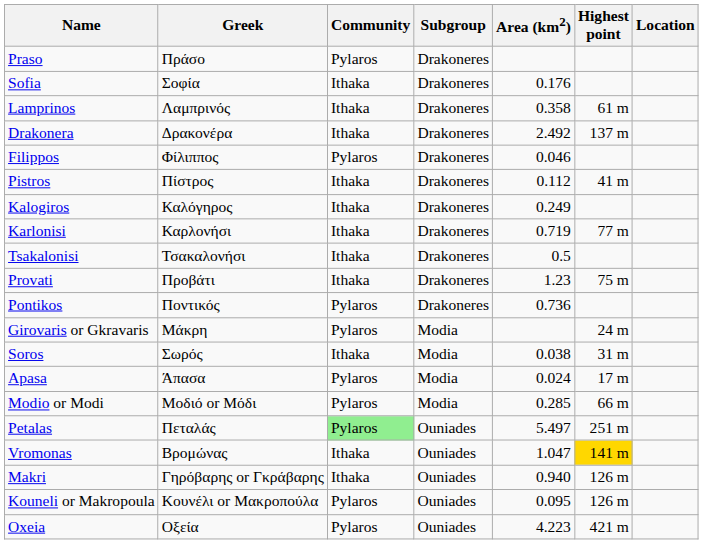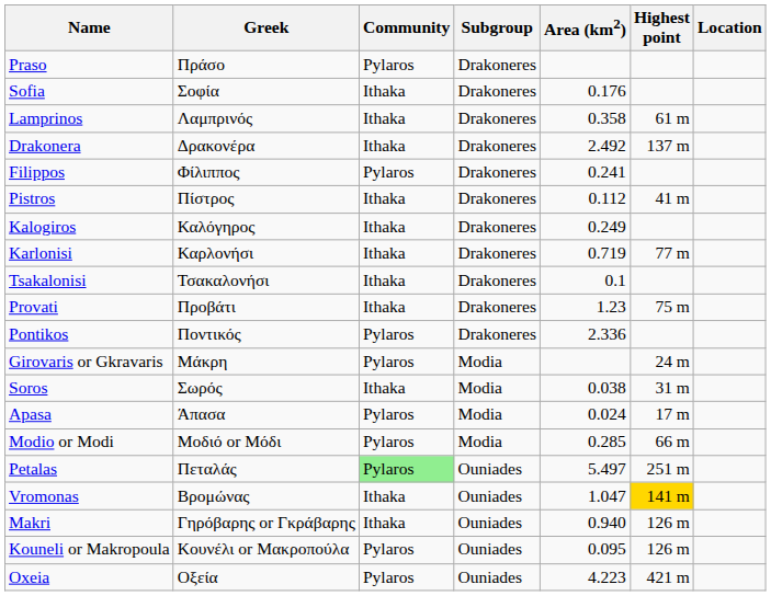Filippos | Area (km2): 0.046 -> 0.241
Tsakalonisi | Area (km2): 0.5 -> 0.1
Pontikos | Area (km2): 0.736 -> 2.336
